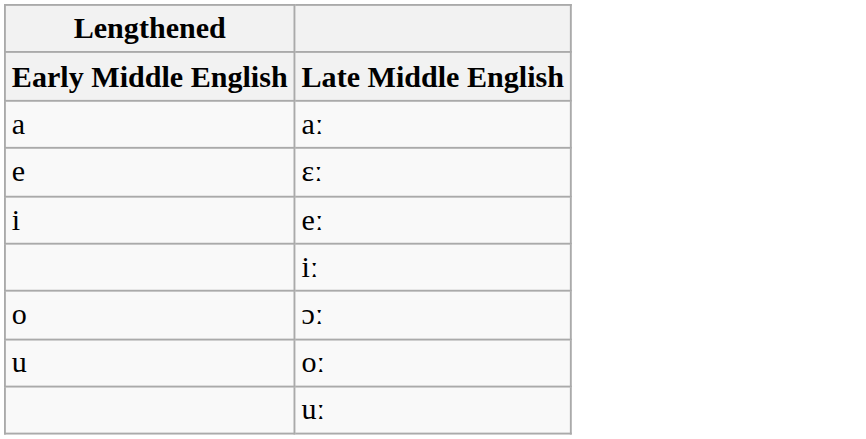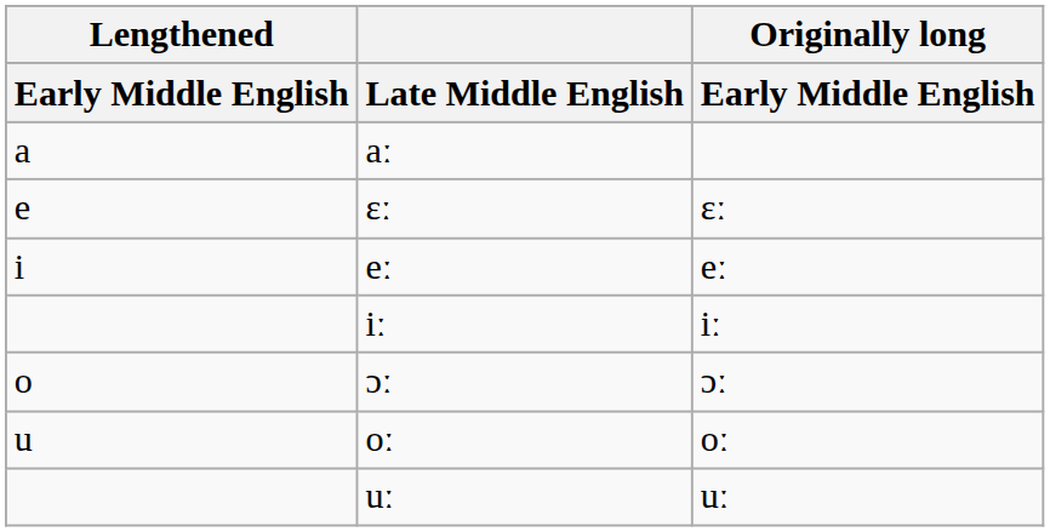+ column: Originally long | Early Middle English | ɛː | eː | iː | ɔː | oː | uː
